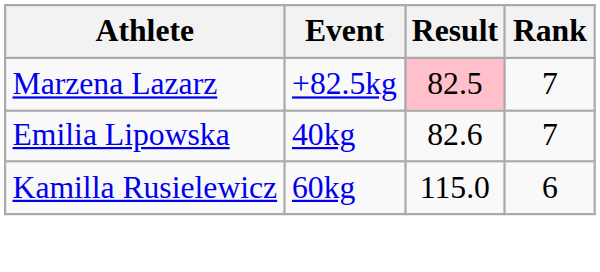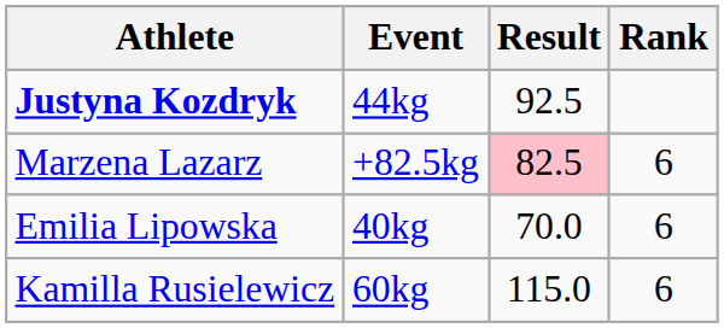+ row: Justyna Kozdryk | 44kg | 92.5
Marzena Lazarz | Rank: 7 -> 6
Emilia Lipowska | Result: 82.6 -> 70.0
Emilia Lipowska | Rank: 7 -> 6
